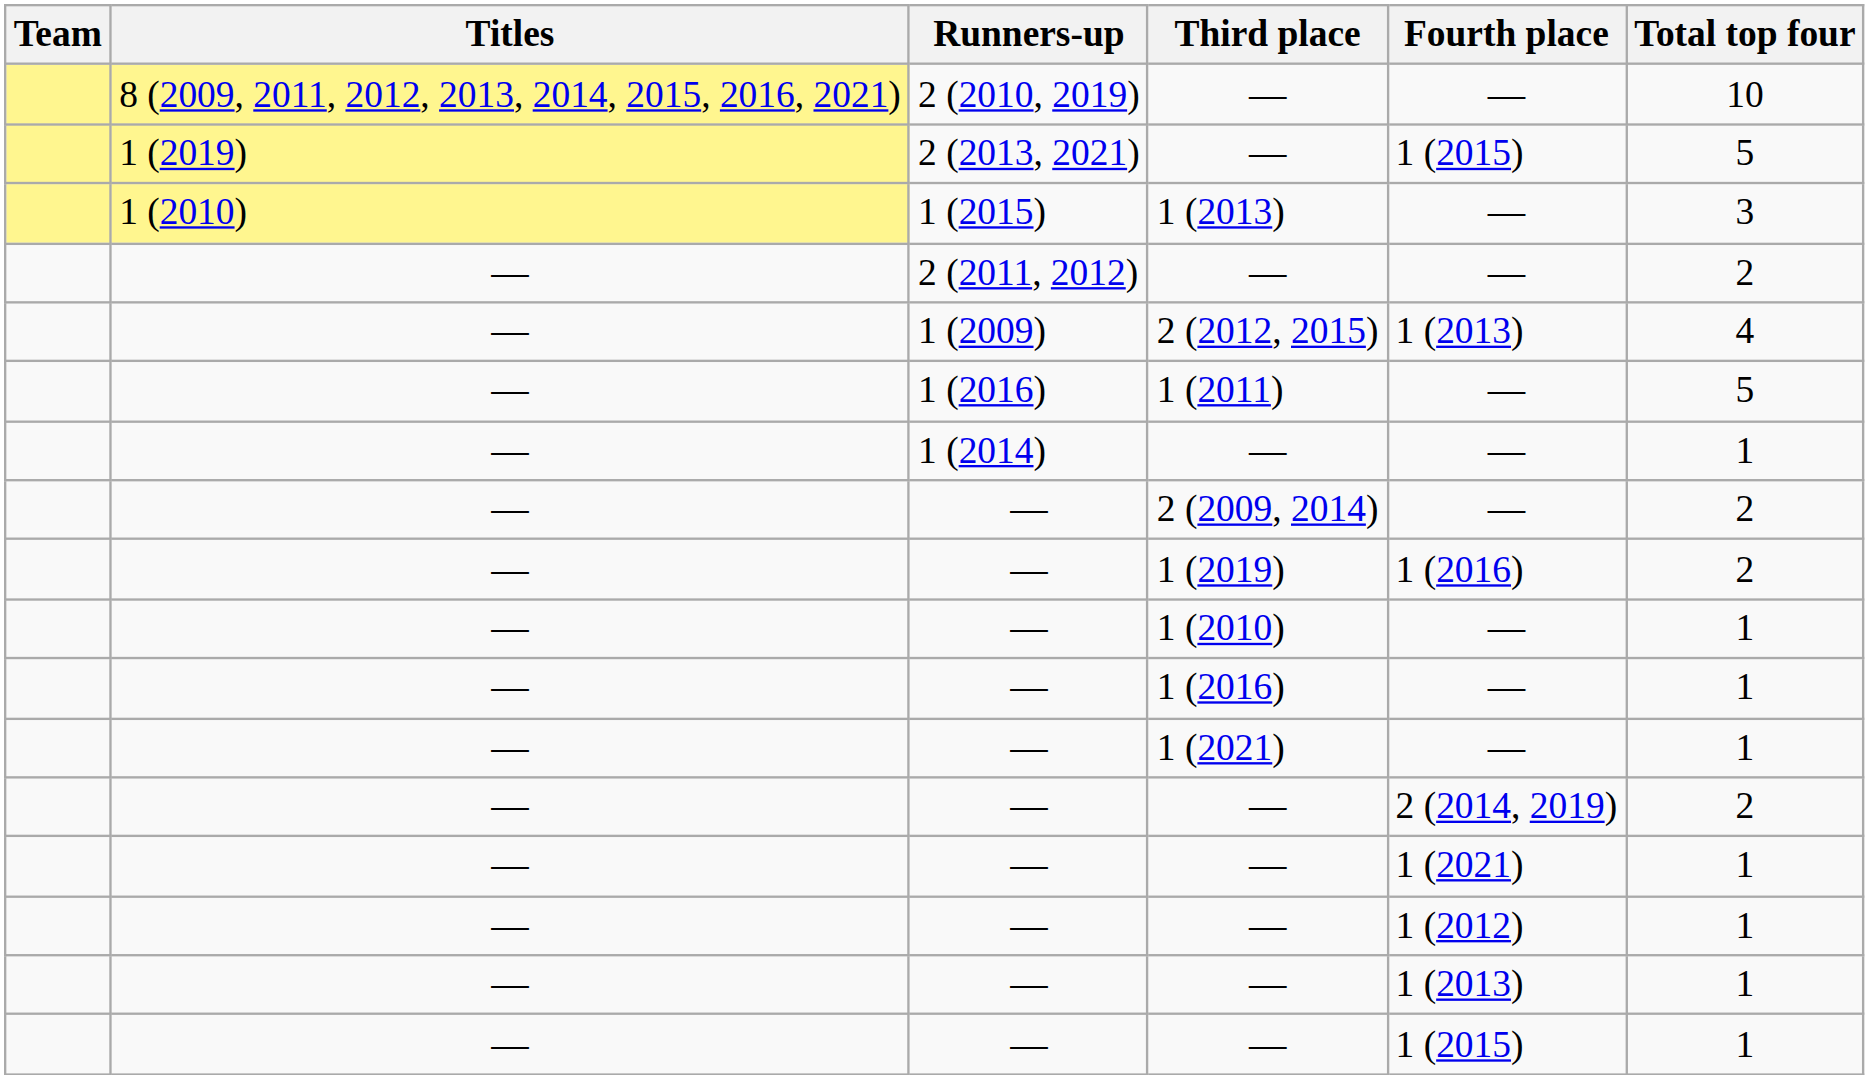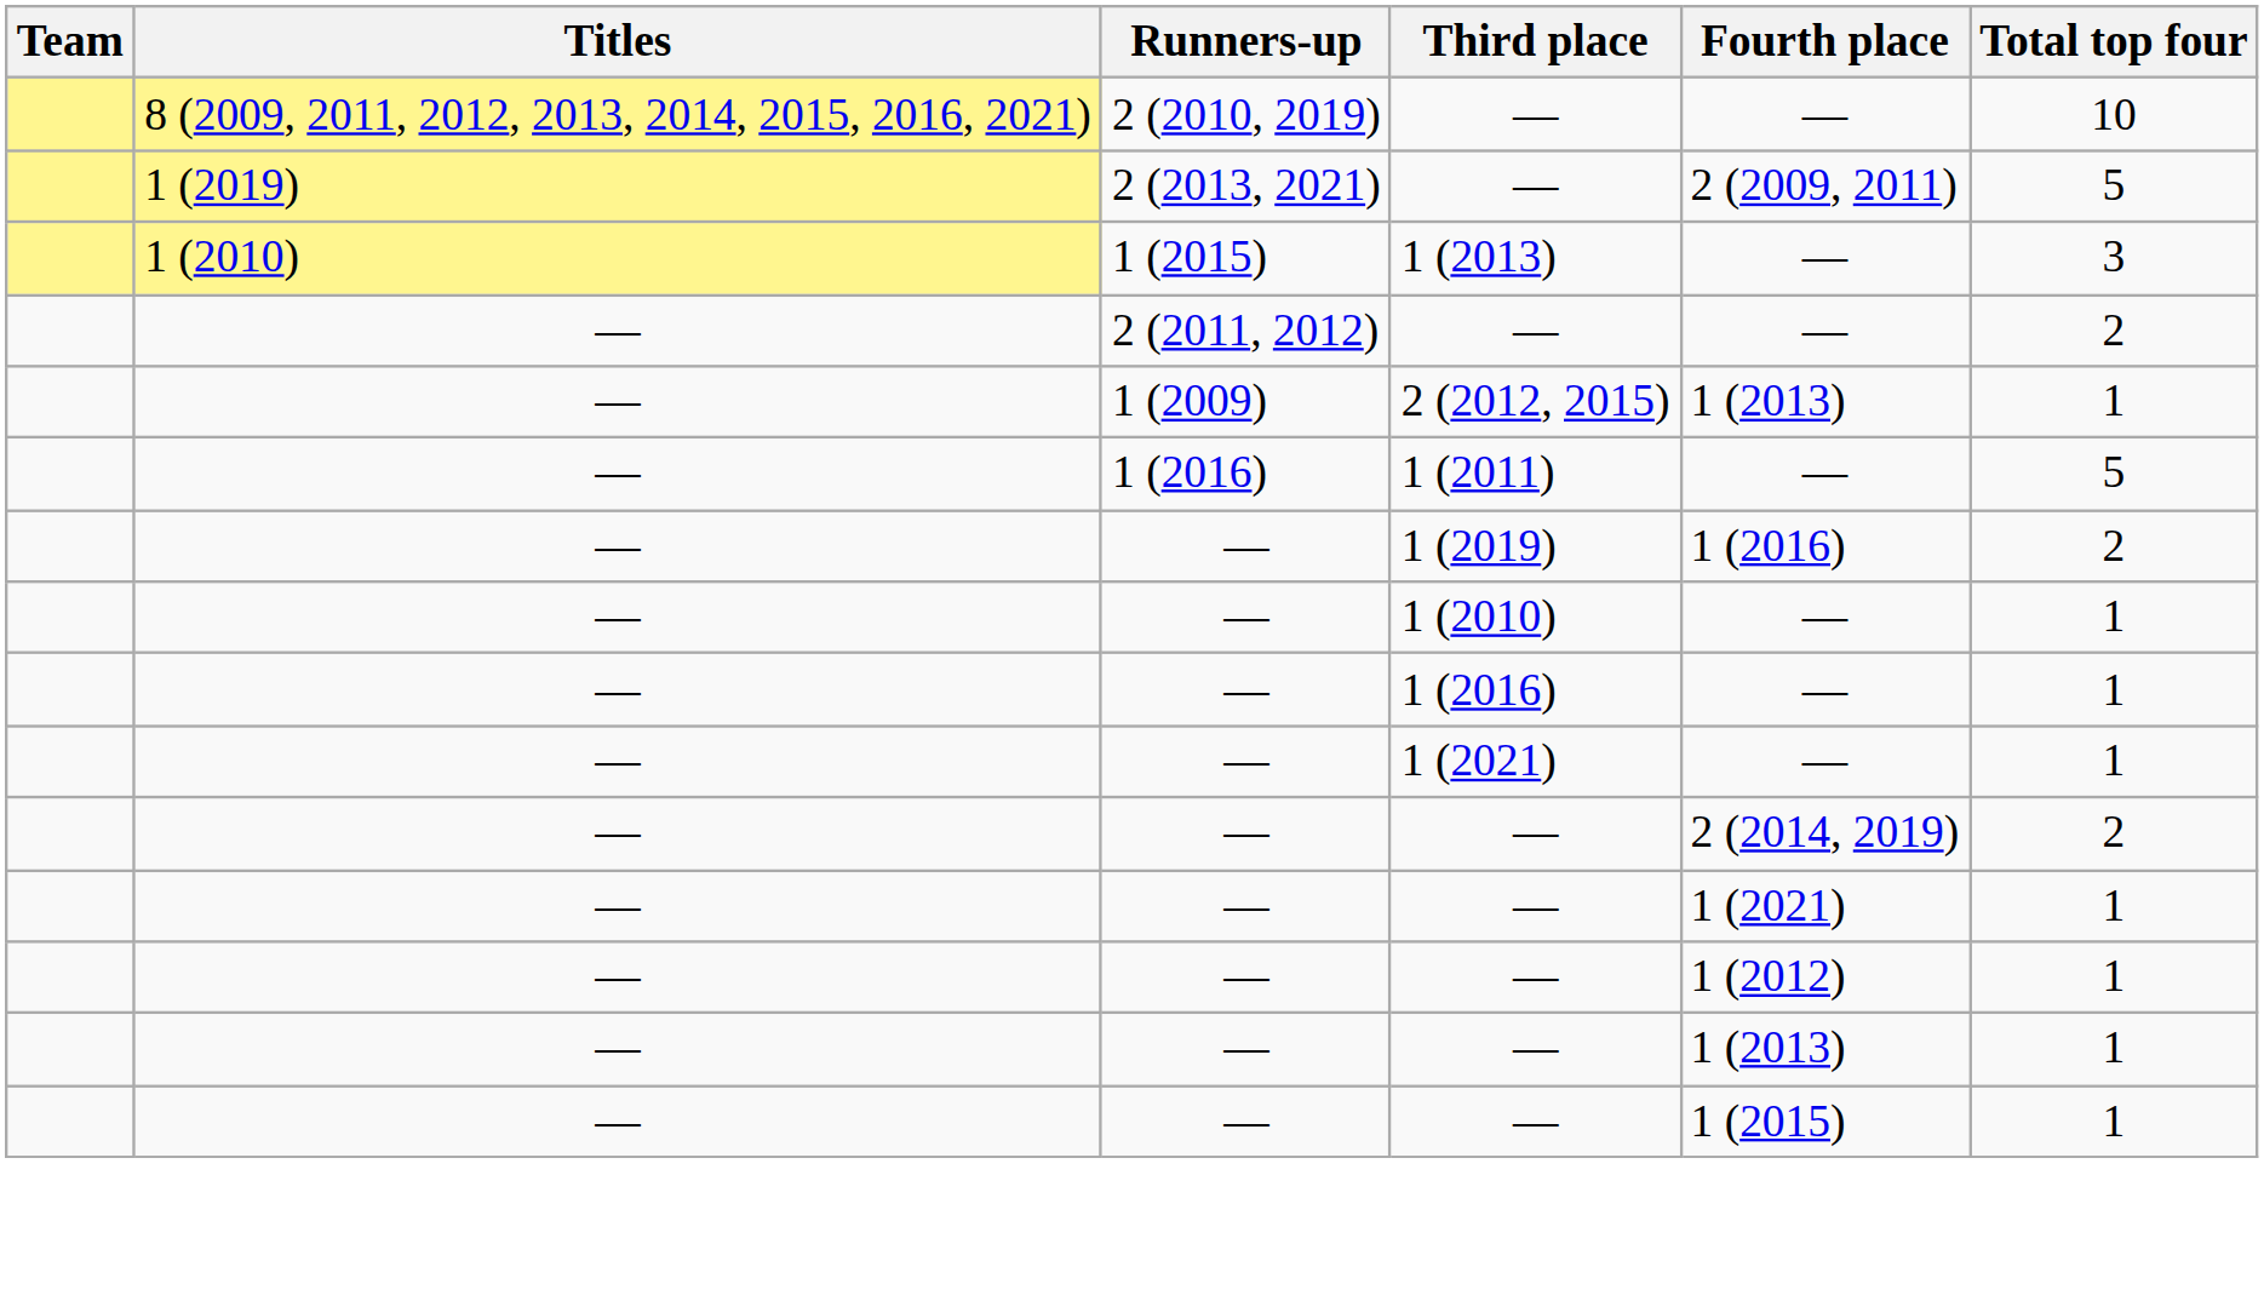2 (2013, 2021) / — | Fourth place: 1 (2015) -> 2 (2009, 2011)
2 (2012, 2015) | Total top four: 4 -> 1
- row: — | 1 (2014) | — | — | 1
- row: — | — | 2 (2009, 2014) | — | 2
